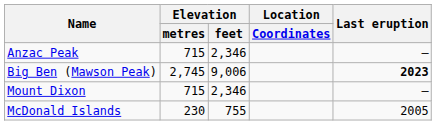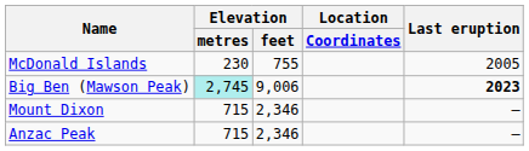rows swapped: Anzac Peak <-> McDonald Islands
Big Ben (Mawson Peak) | Elevation / metres: no background -> paleturquoise background
